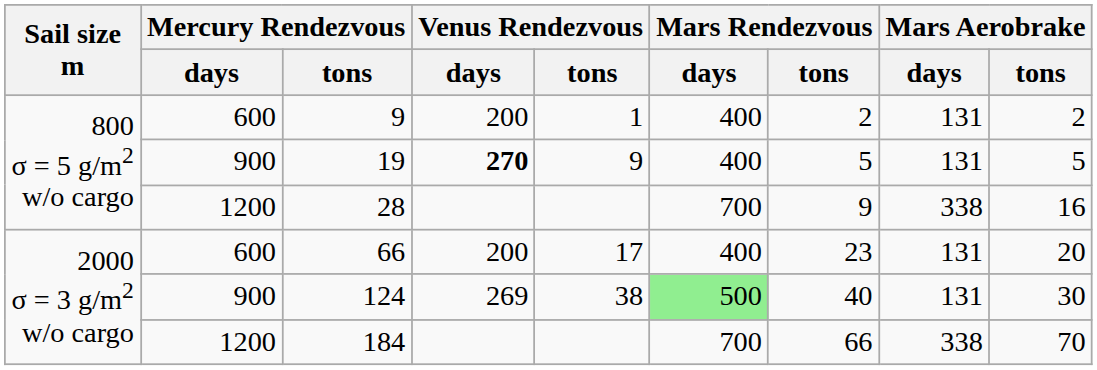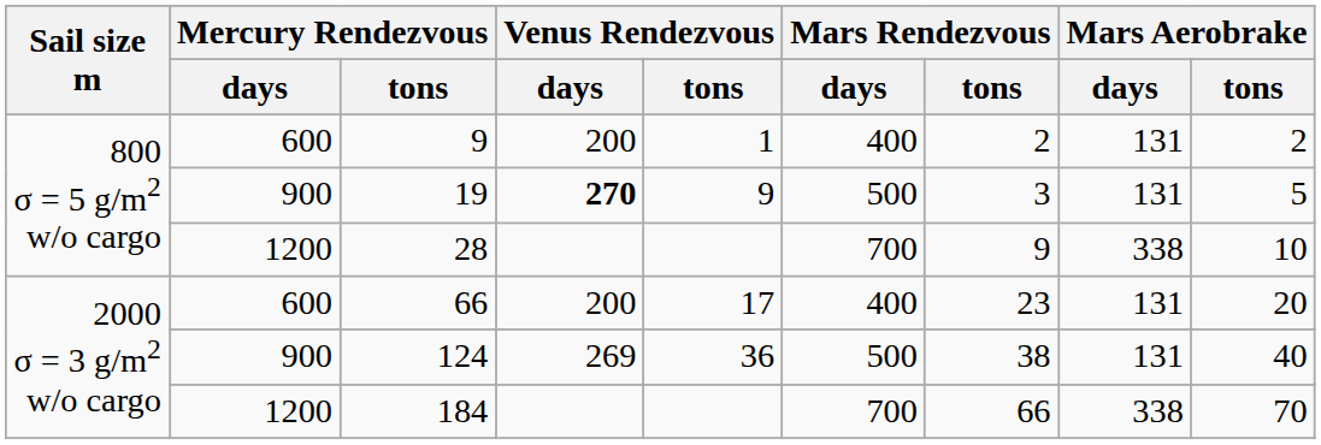19 | Mars Rendezvous / days: 400 -> 500
19 | Mars Rendezvous / tons: 5 -> 3
28 | Mars Aerobrake / tons: 16 -> 10
124 | Venus Rendezvous / tons: 38 -> 36
124 | Mars Rendezvous / days: lightgreen background -> no background
124 | Mars Rendezvous / tons: 40 -> 38
124 | Mars Aerobrake / tons: 30 -> 40
